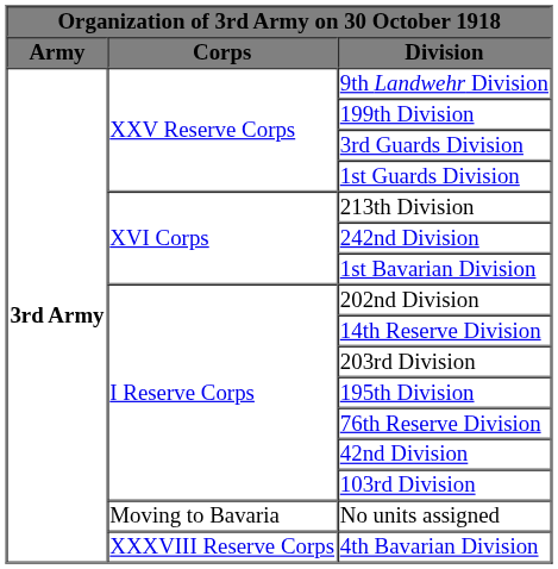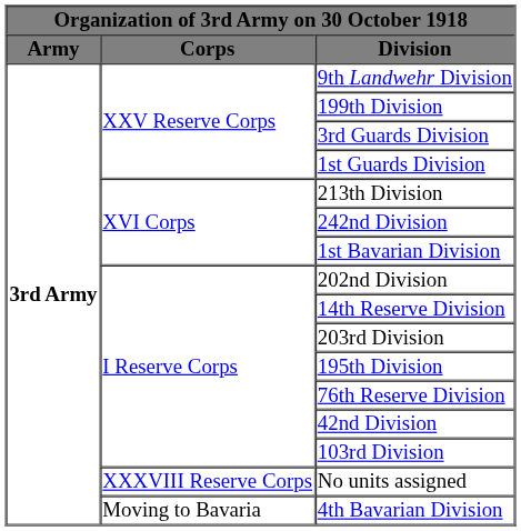No units assigned | Corps: Moving to Bavaria -> XXXVIII Reserve Corps
4th Bavarian Division | Corps: XXXVIII Reserve Corps -> Moving to Bavaria
